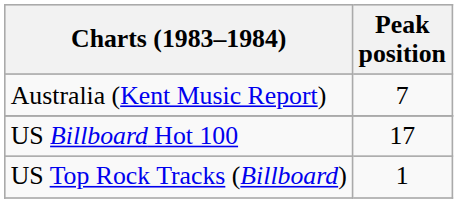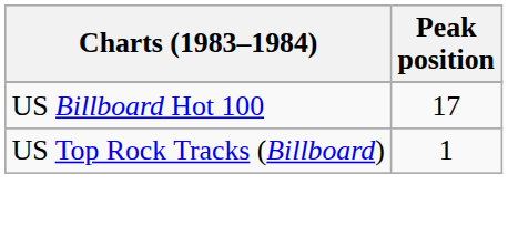- row: Australia (Kent Music Report) | 7
